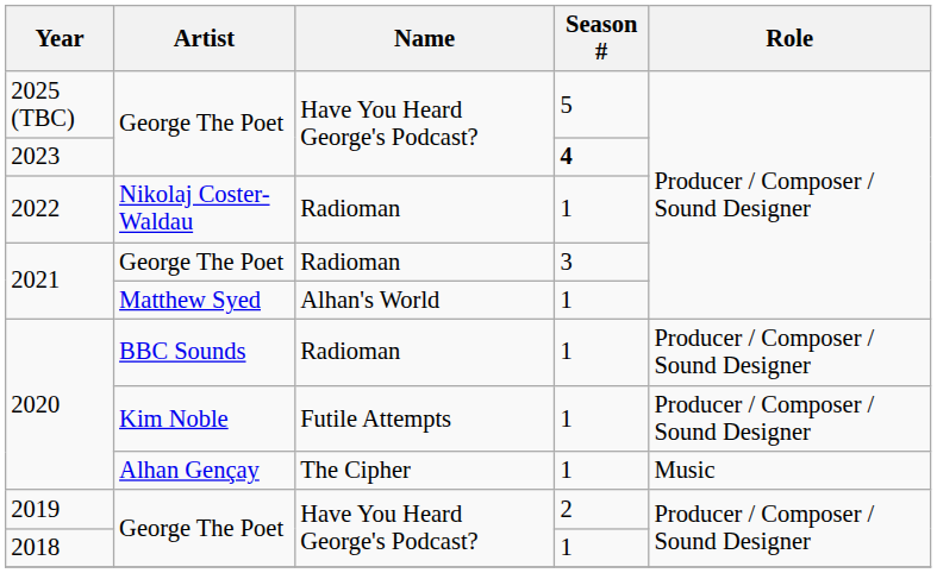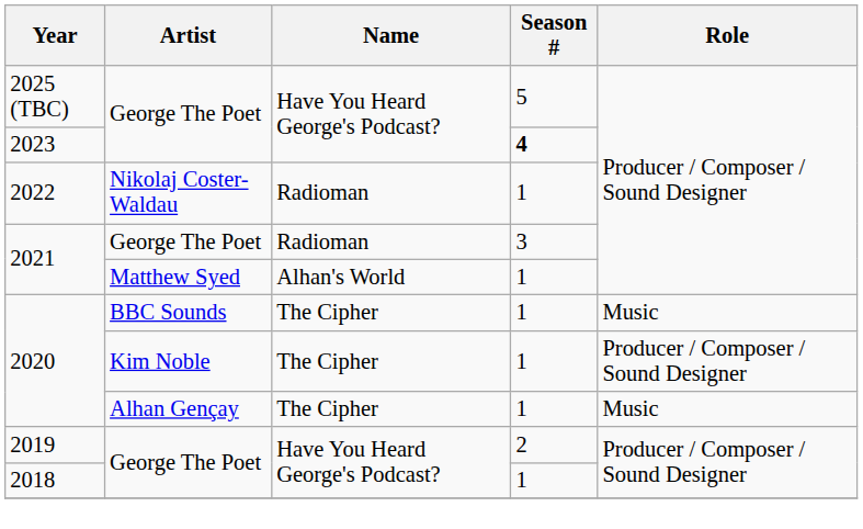2020 / BBC Sounds | Name: Radioman -> The Cipher
2020 / BBC Sounds | Role: Producer / Composer / Sound Designer -> Music
2020 / Kim Noble | Name: Futile Attempts -> The Cipher
